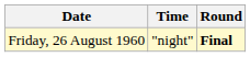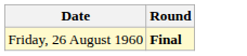- column: Time | "night"
